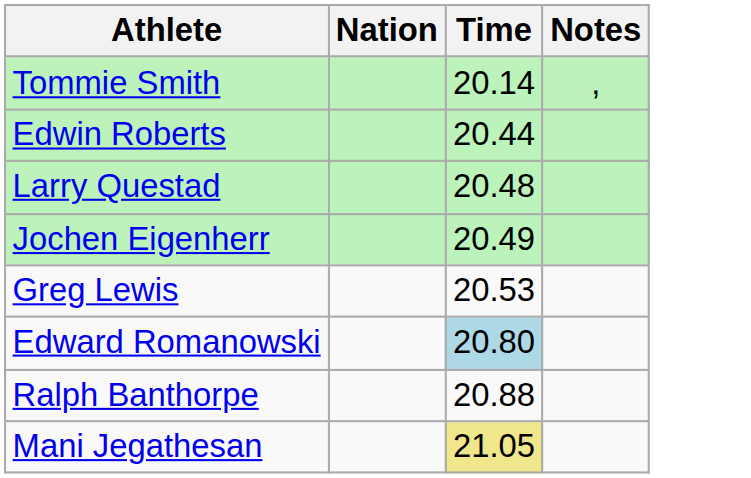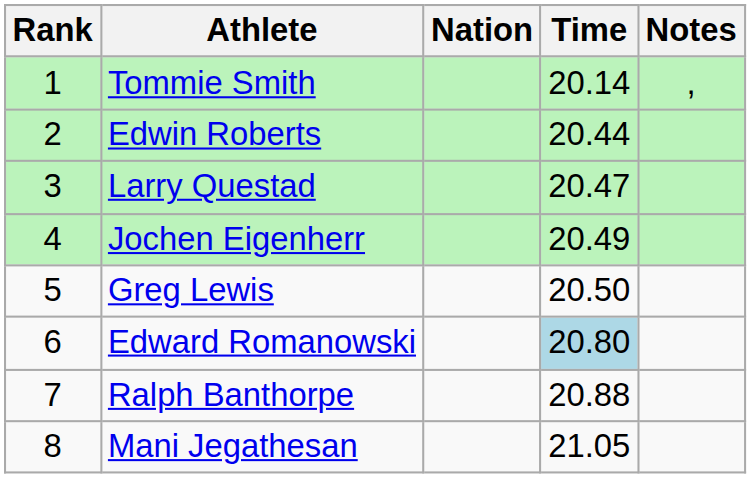+ column: Rank | 1 | 2 | 3 | 4 | 5 | 6 | 7 | 8
Larry Questad | Time: 20.48 -> 20.47
Greg Lewis | Time: 20.53 -> 20.50
Mani Jegathesan | Time: khaki background -> no background
